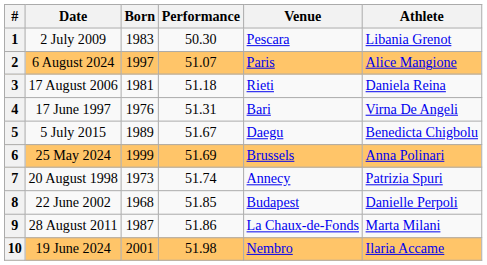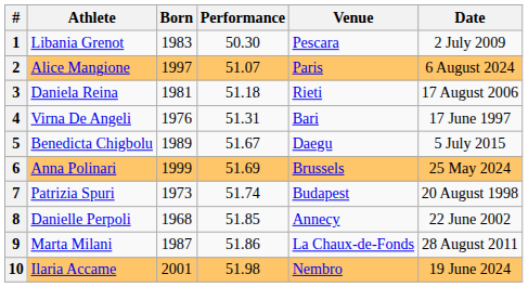columns swapped: Athlete <-> Date
7 | Venue: Annecy -> Budapest
8 | Venue: Budapest -> Annecy
